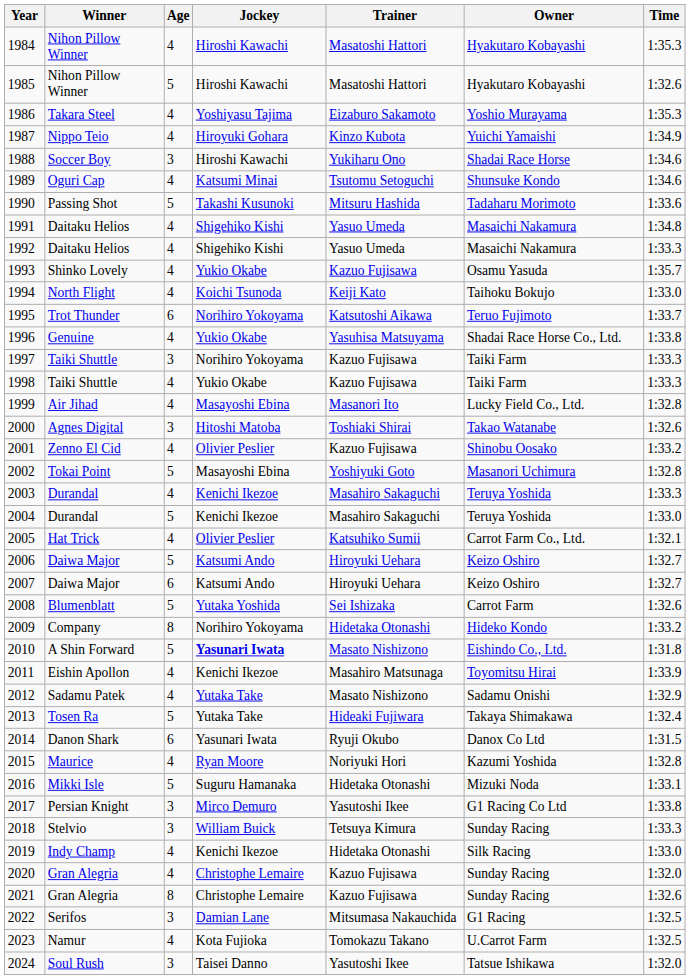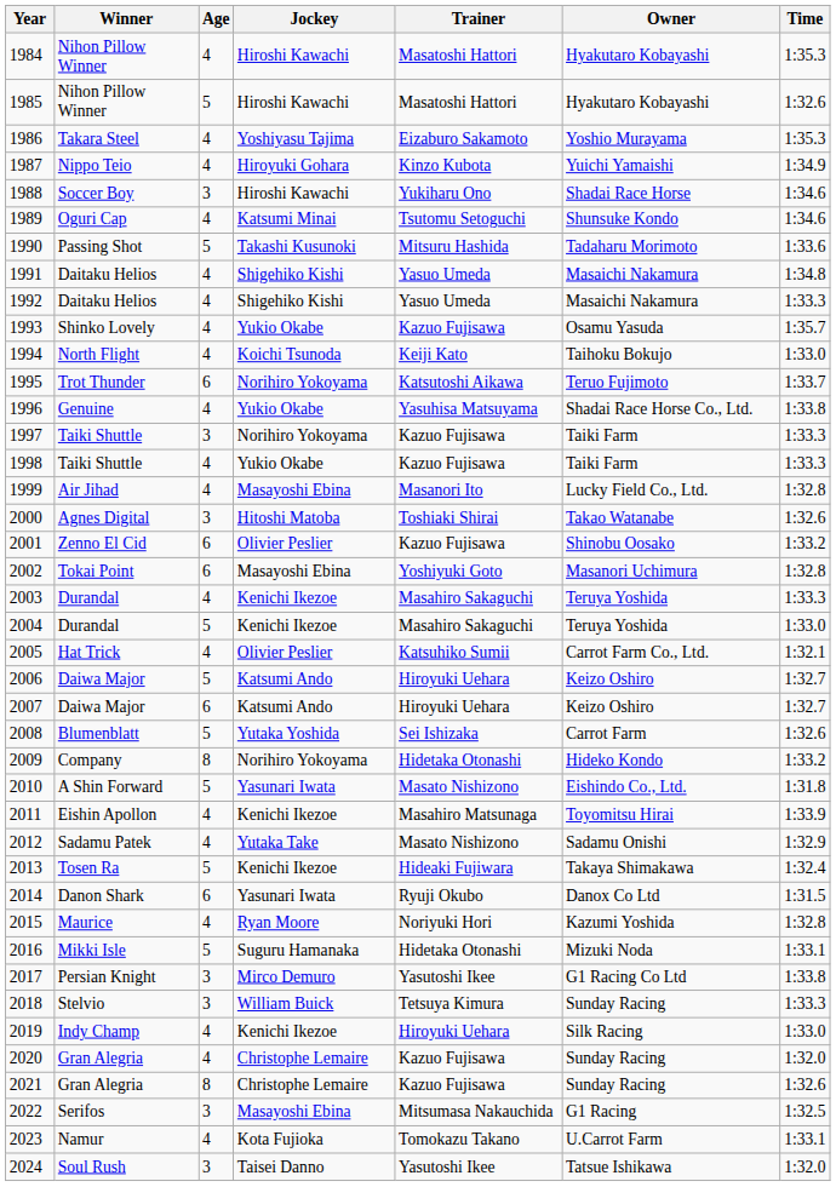2001 | Age: 4 -> 6
2002 | Age: 5 -> 6
2010 | Jockey: bold -> normal
2013 | Jockey: Yutaka Take -> Kenichi Ikezoe
2019 | Trainer: Hidetaka Otonashi -> Hiroyuki Uehara
2022 | Jockey: Damian Lane -> Masayoshi Ebina
2023 | Time: 1:32.5 -> 1:33.1
